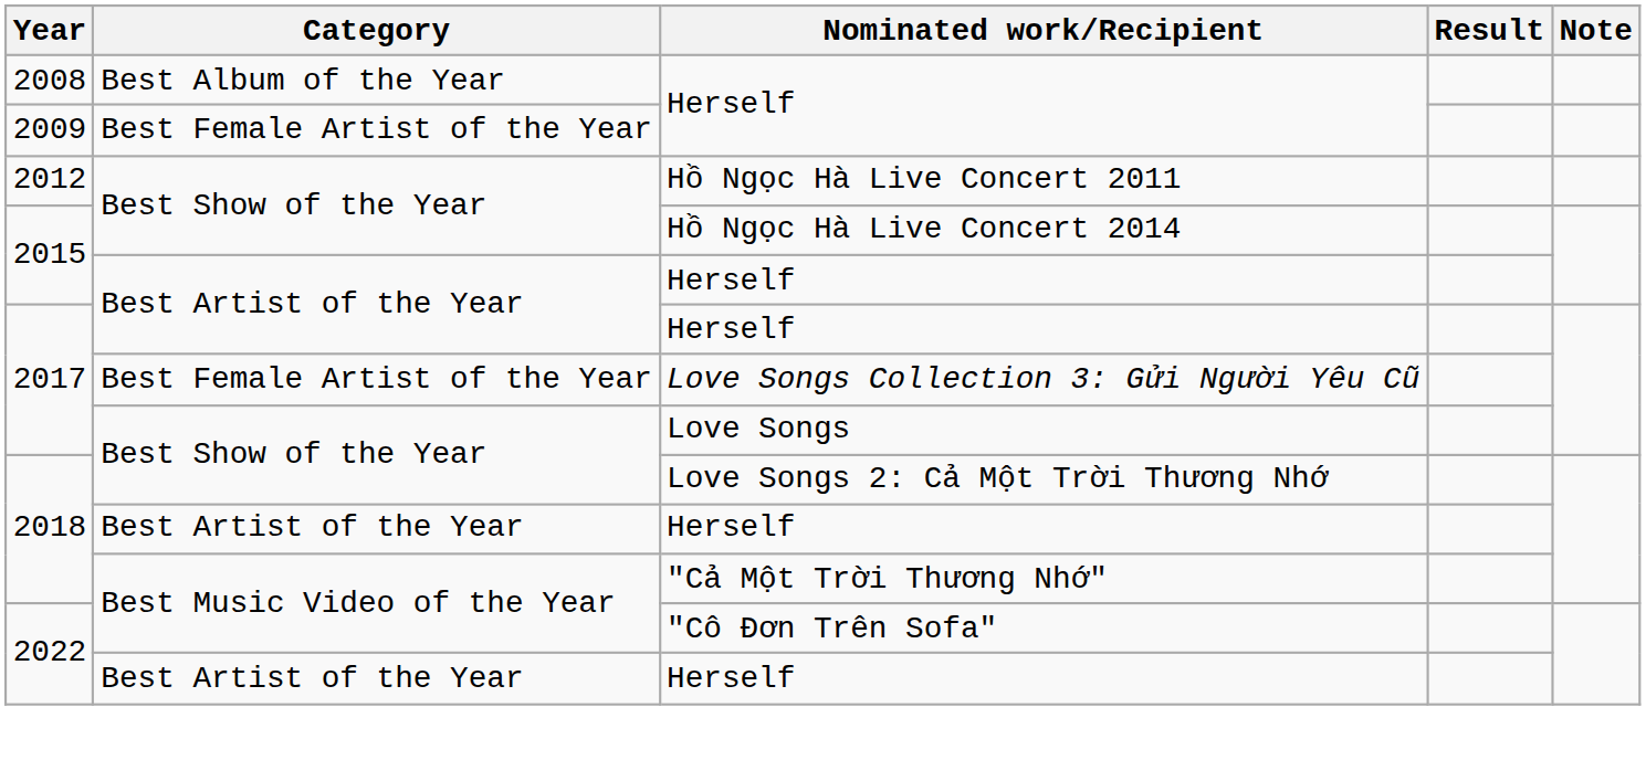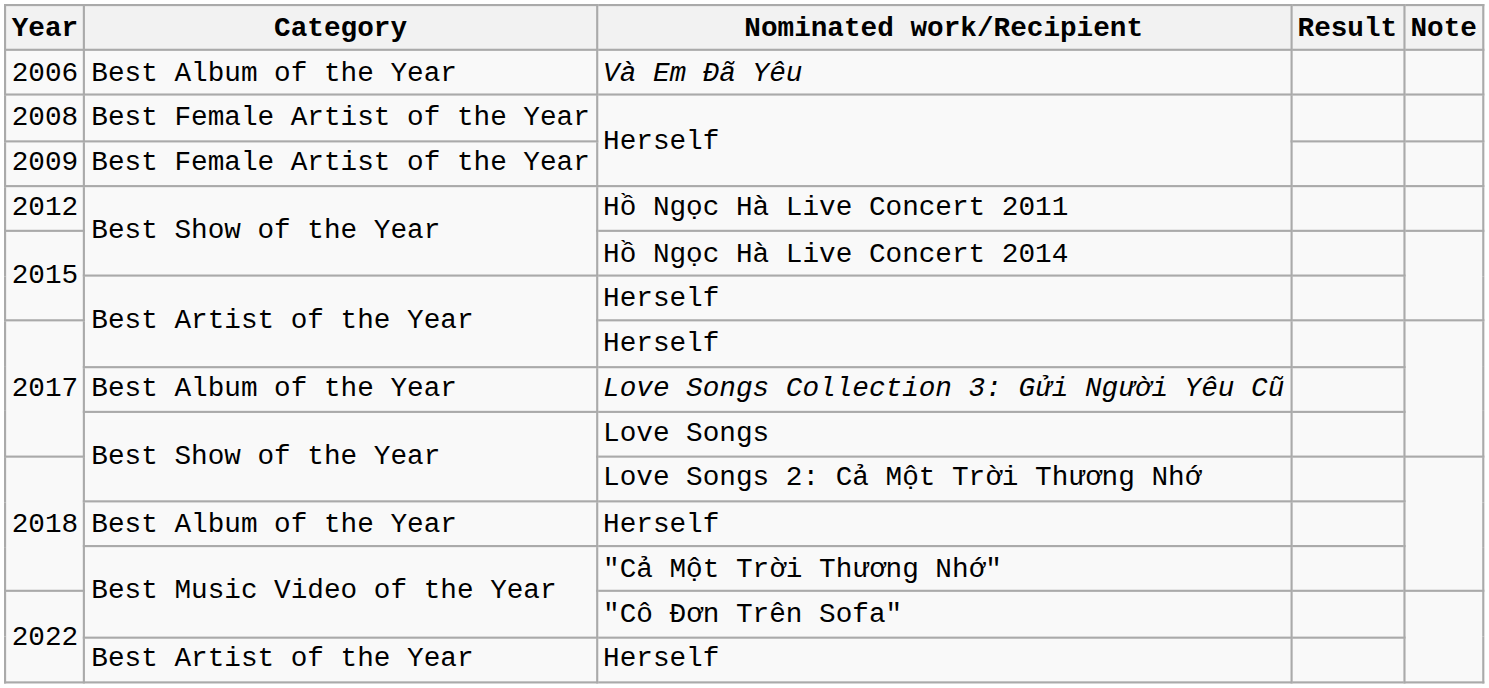+ row: 2006 | Best Album of the Year | Và Em Đã Yêu
2008 / Herself | Category: Best Album of the Year -> Best Female Artist of the Year
Love Songs Collection 3: Gửi Người Yêu Cũ | Category: Best Female Artist of the Year -> Best Album of the Year
2018 / Herself | Category: Best Artist of the Year -> Best Album of the Year
